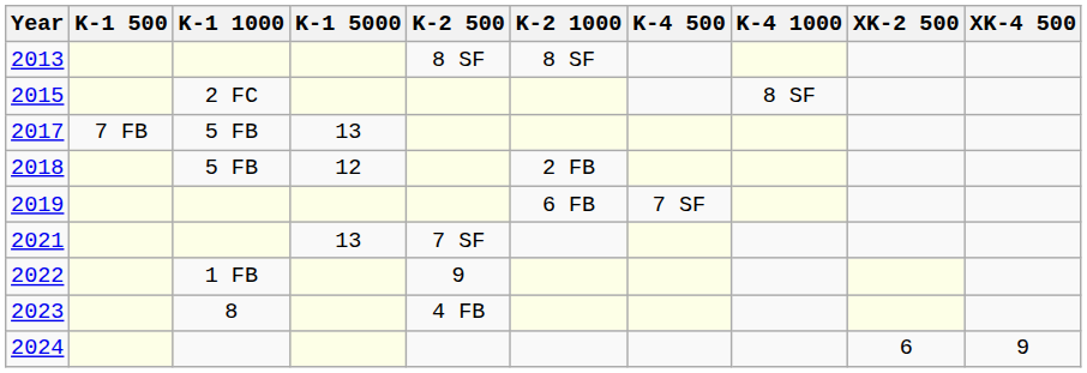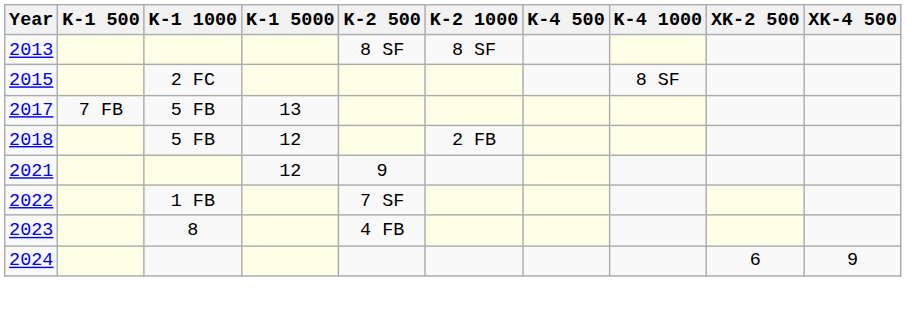- row: 2019 | 6 FB | 7 SF
2021 | K-1 5000: 13 -> 12
2021 | K-2 500: 7 SF -> 9
2022 | K-2 500: 9 -> 7 SF
